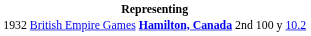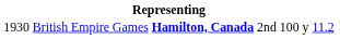British Empire Games | column 1: 1932 -> 1930
British Empire Games | column 6: 10.2 -> 11.2
